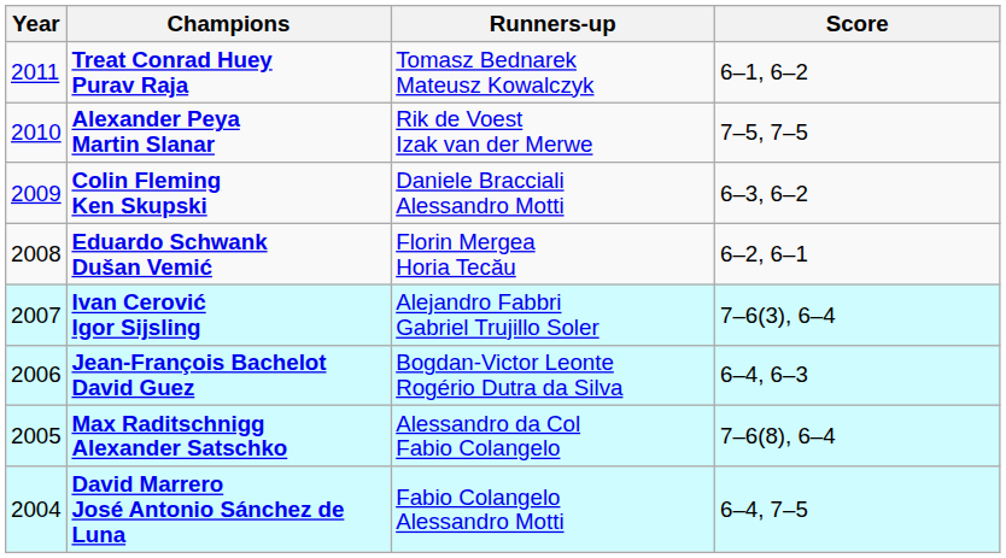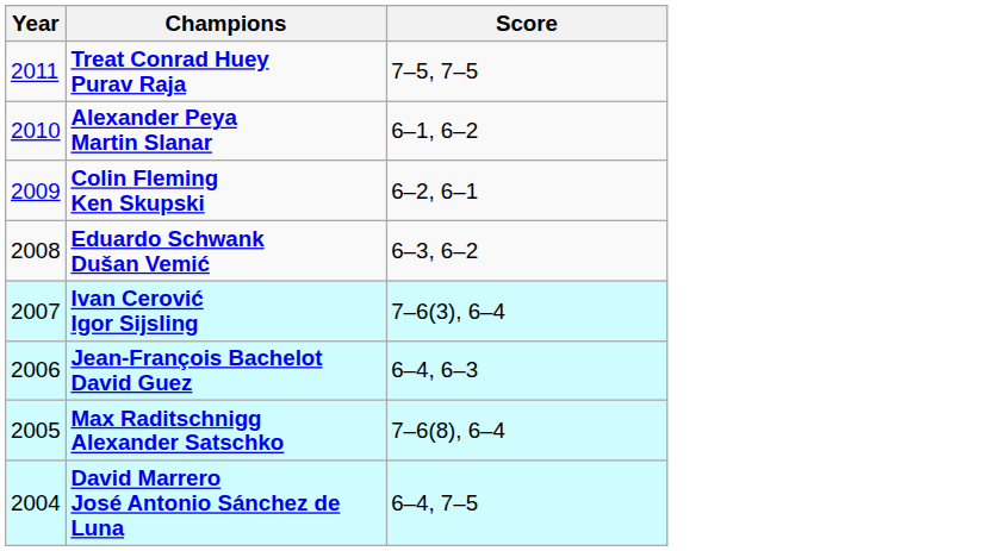- column: Runners-up | Tomasz Bednarek Mateusz Kowalczyk | Rik de Voest Izak van der Merwe | Daniele Bracciali Alessandro Motti | Florin Mergea Horia Tecău | Alejandro Fabbri Gabriel Trujillo Soler | Bogdan-Victor Leonte Rogério Dutra da Silva | Alessandro da Col Fabio Colangelo | Fabio Colangelo Alessandro Motti
Treat Conrad Huey Purav Raja | Score: 6–1, 6–2 -> 7–5, 7–5
Alexander Peya Martin Slanar | Score: 7–5, 7–5 -> 6–1, 6–2
Colin Fleming Ken Skupski | Score: 6–3, 6–2 -> 6–2, 6–1
Eduardo Schwank Dušan Vemić | Score: 6–2, 6–1 -> 6–3, 6–2
